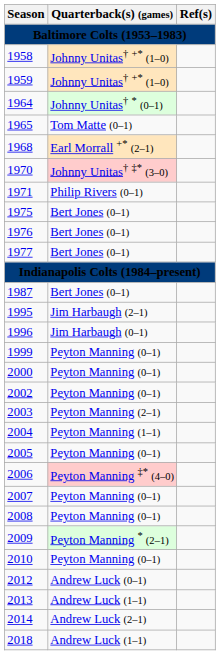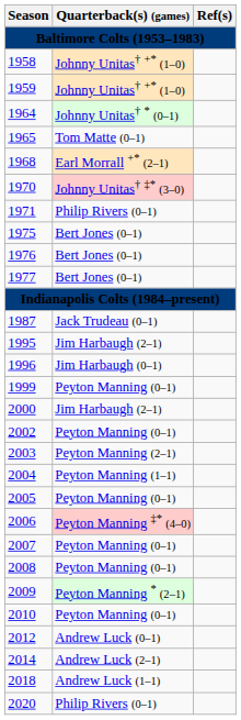1987 | Quarterback(s) (games): Bert Jones (0–1) -> Jack Trudeau (0–1)
2000 | Quarterback(s) (games): Peyton Manning (0–1) -> Jim Harbaugh (2–1)
- row: 2013 | Andrew Luck (1–1)
+ row: 2020 | Philip Rivers (0–1)
